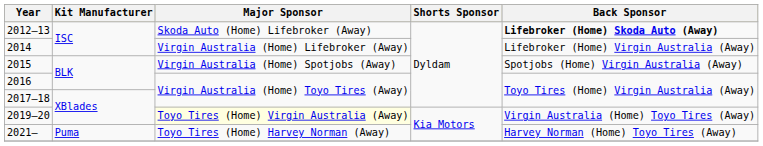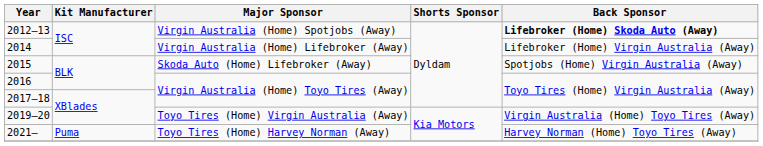2012–13 | Major Sponsor: Skoda Auto (Home) Lifebroker (Away) -> Virgin Australia (Home) Spotjobs (Away)
2015 | Major Sponsor: Virgin Australia (Home) Spotjobs (Away) -> Skoda Auto (Home) Lifebroker (Away)
2019–20 | Major Sponsor: lightyellow background -> no background
